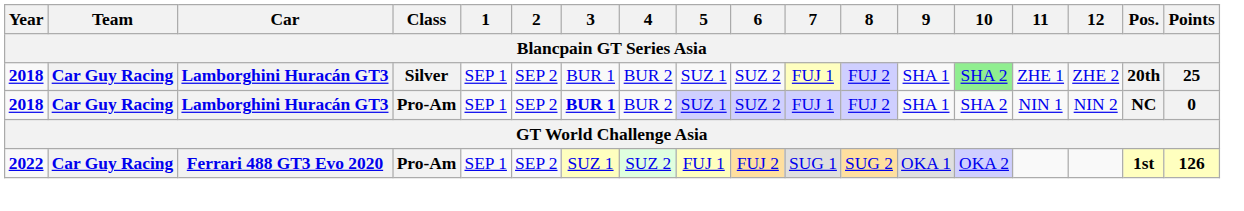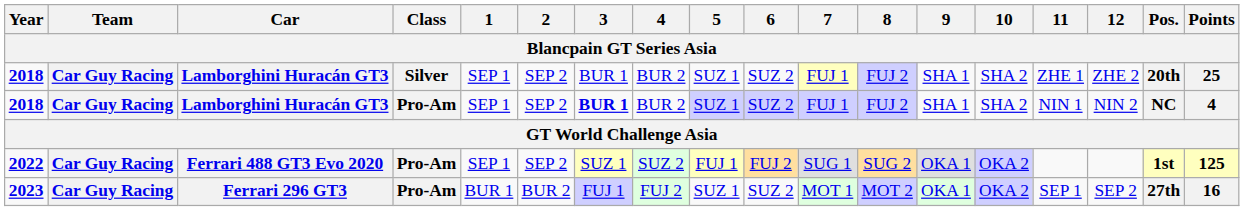2018 / Silver | 10: lightgreen background -> no background
2018 / Pro-Am | Points: 0 -> 4
2022 | Points: 126 -> 125
+ row: 2023 | Car Guy Racing | Ferrari 296 GT3 | Pro-Am | BUR 1 | BUR 2 | FUJ 1 | FUJ 2 | SUZ 1 | SUZ 2 | MOT 1 | MOT 2 | OKA 1 | OKA 2 | SEP 1 | SEP 2 | 27th | 16
